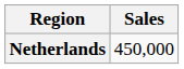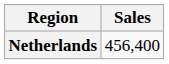Netherlands | Sales: 450,000 -> 456,400
